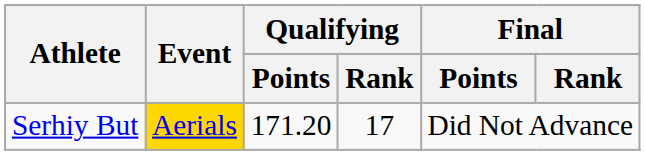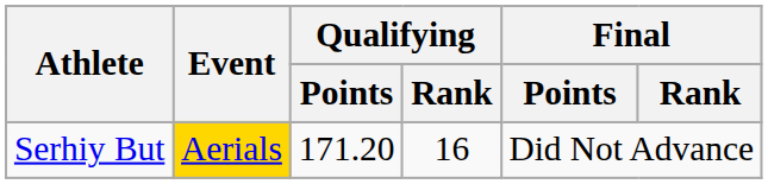Serhiy But | Qualifying / Rank: 17 -> 16
